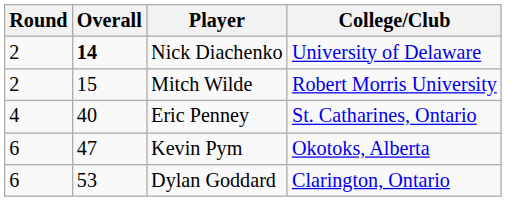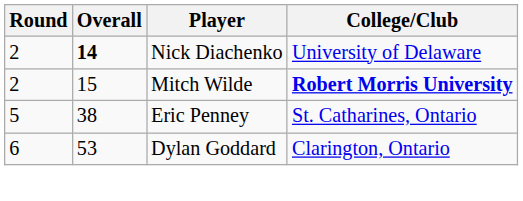Mitch Wilde | College/Club: normal -> bold
Eric Penney | Round: 4 -> 5
Eric Penney | Overall: 40 -> 38
- row: 6 | 47 | Kevin Pym | Okotoks, Alberta
